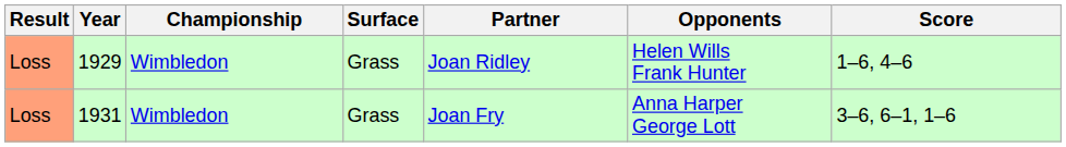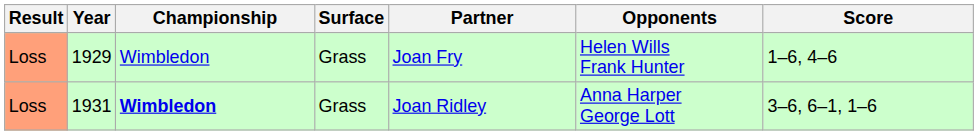1929 | Partner: Joan Ridley -> Joan Fry
1931 | Championship: normal -> bold
1931 | Partner: Joan Fry -> Joan Ridley
